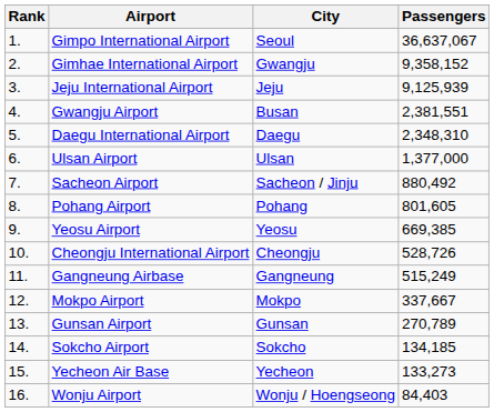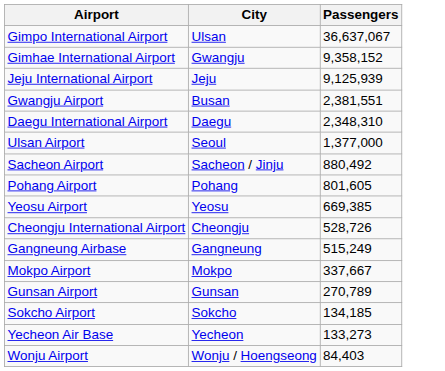- column: Rank | 1. | 2. | 3. | 4. | 5. | 6. | 7. | 8. | 9. | 10. | 11. | 12. | 13. | 14. | 15. | 16.
Gimpo International Airport | City: Seoul -> Ulsan
Ulsan Airport | City: Ulsan -> Seoul
